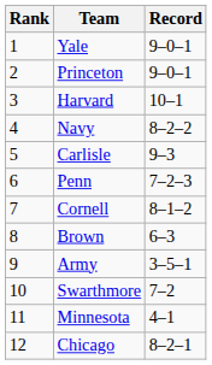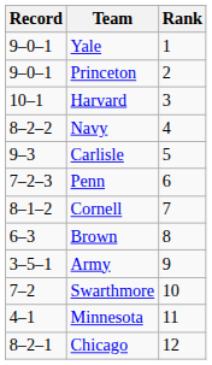columns swapped: Rank <-> Record
